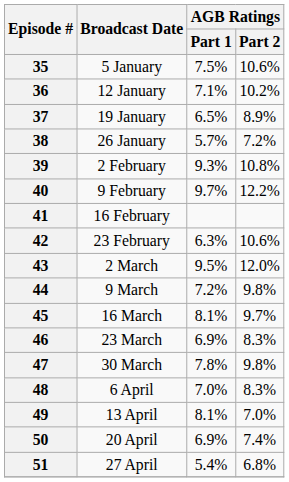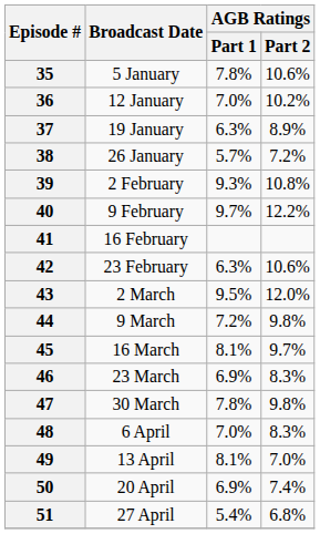35 | AGB Ratings / Part 1: 7.5% -> 7.8%
36 | AGB Ratings / Part 1: 7.1% -> 7.0%
37 | AGB Ratings / Part 1: 6.5% -> 6.3%
